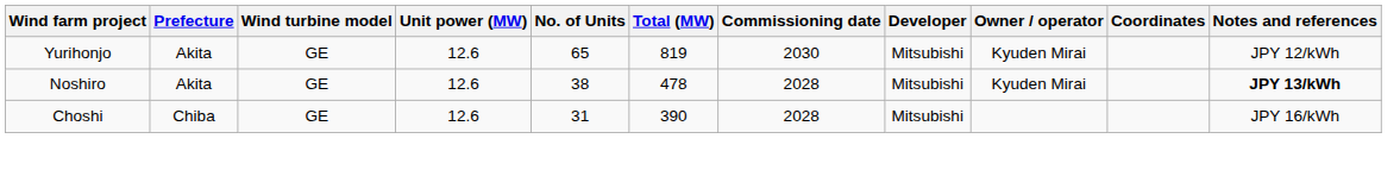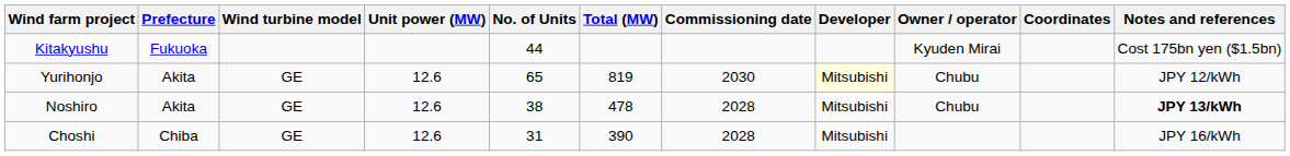+ row: Kitakyushu | Fukuoka | 44 | Kyuden Mirai | Cost 175bn yen ($1.5bn)
Yurihonjo | Developer: no background -> lightyellow background
Yurihonjo | Owner / operator: Kyuden Mirai -> Chubu
Noshiro | Owner / operator: Kyuden Mirai -> Chubu
